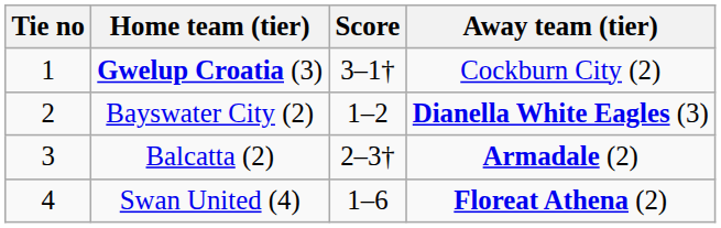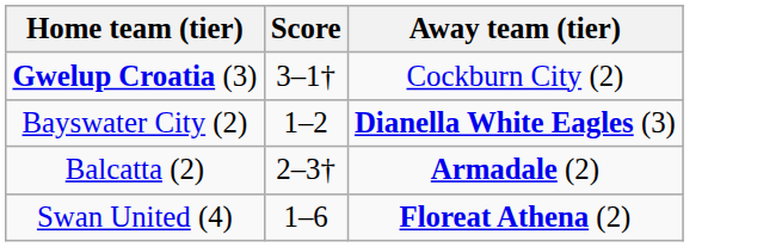- column: Tie no | 1 | 2 | 3 | 4
